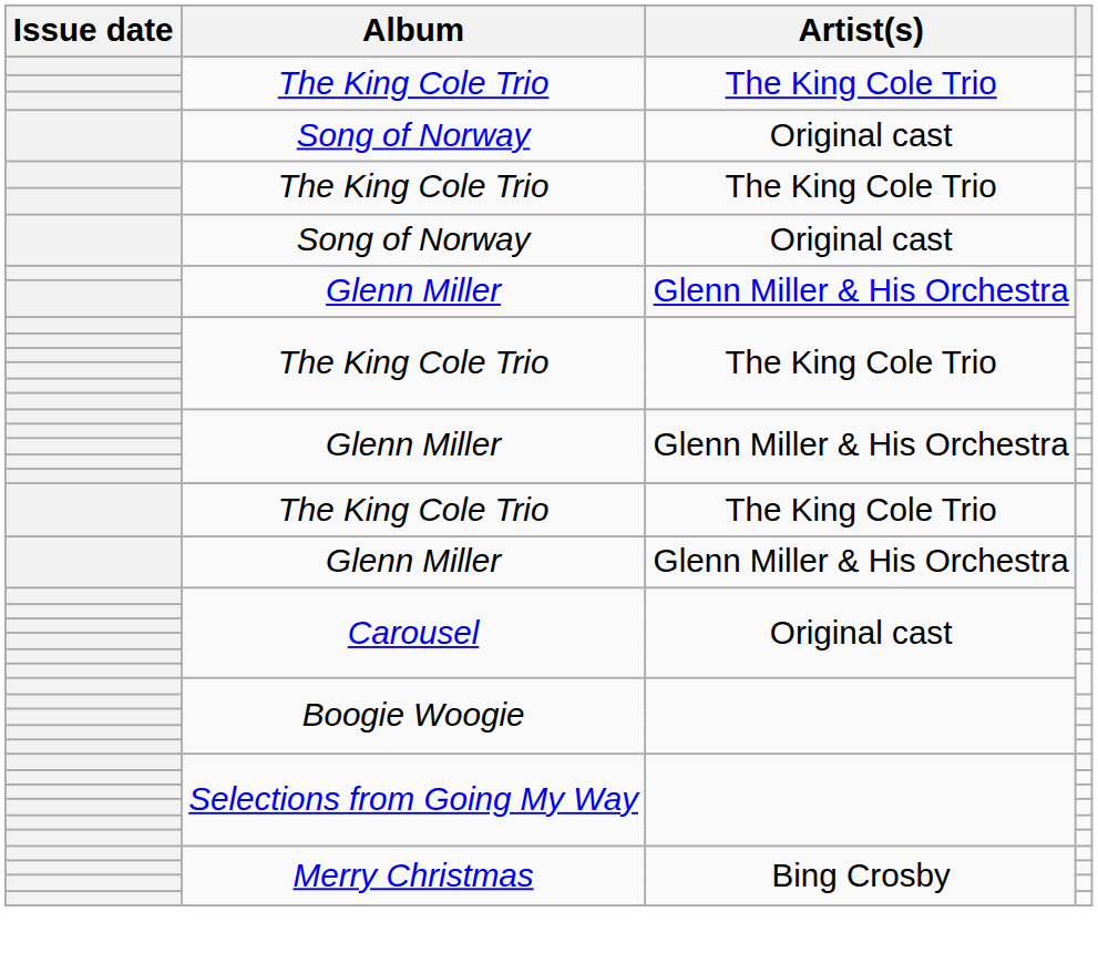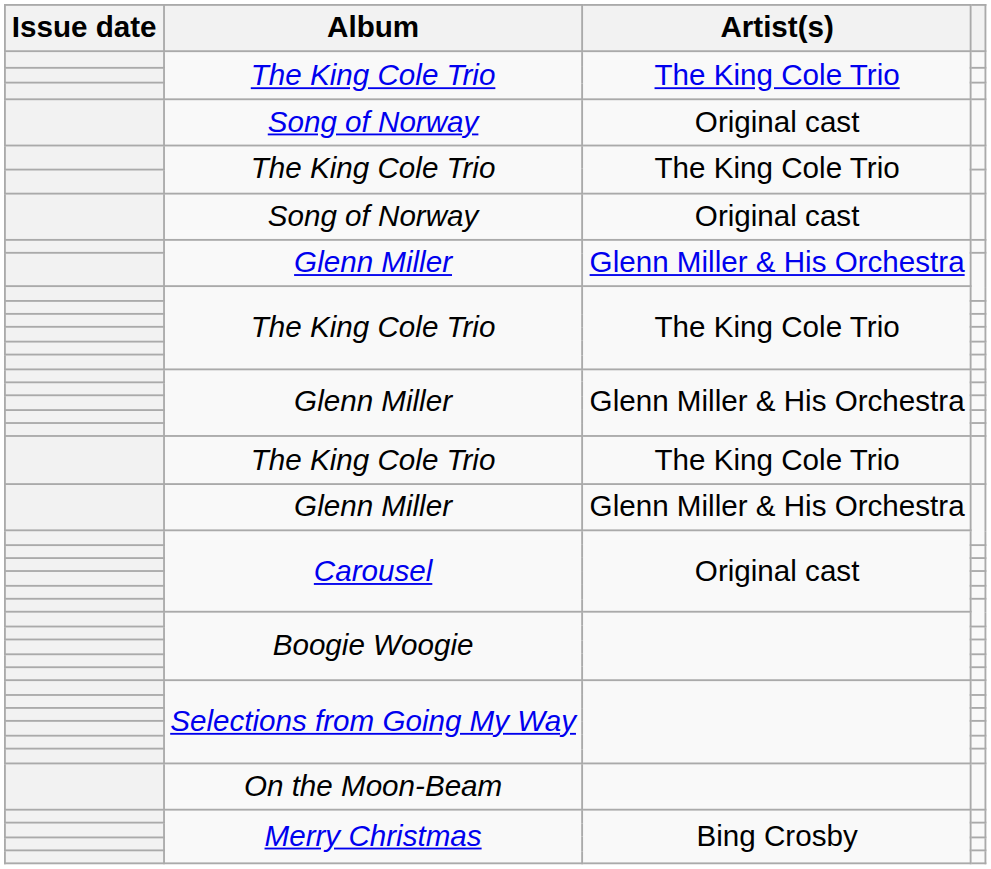+ row: On the Moon-Beam
